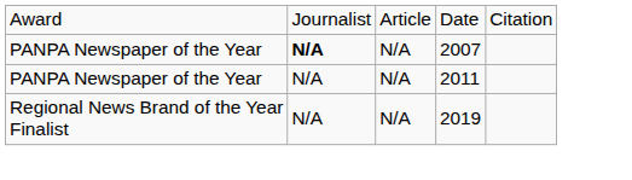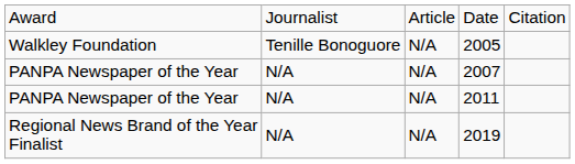+ row: Walkley Foundation | Tenille Bonoguore | N/A | 2005
2007 | column 2: bold -> normal
